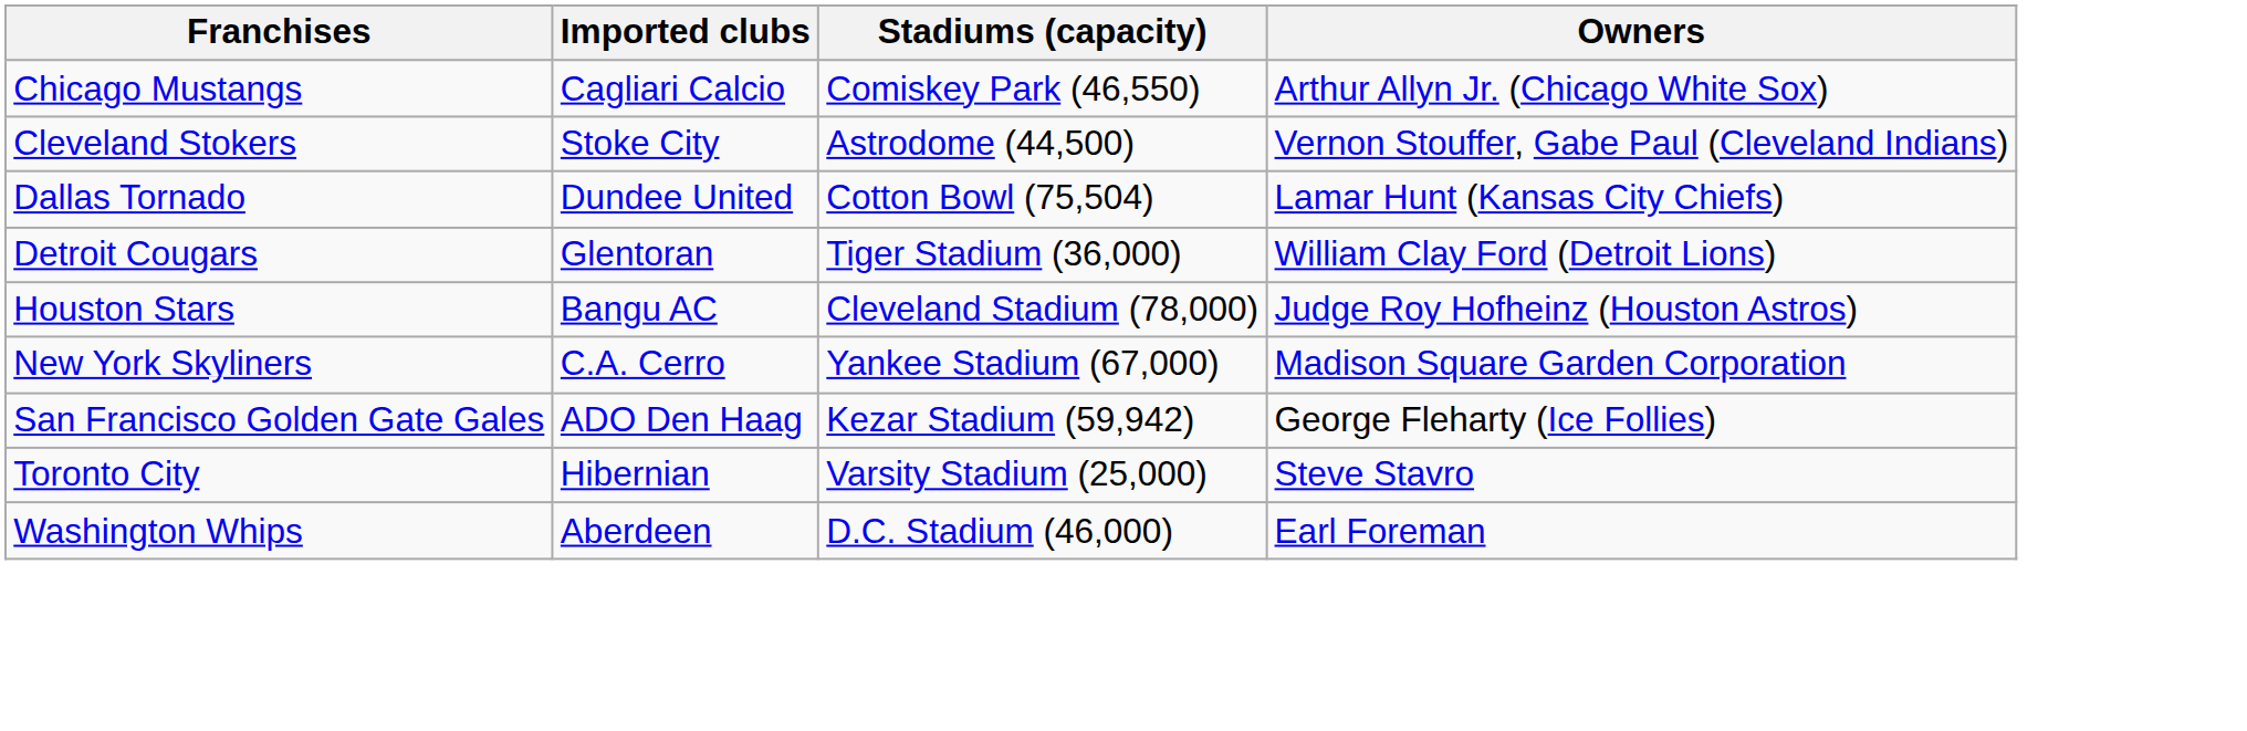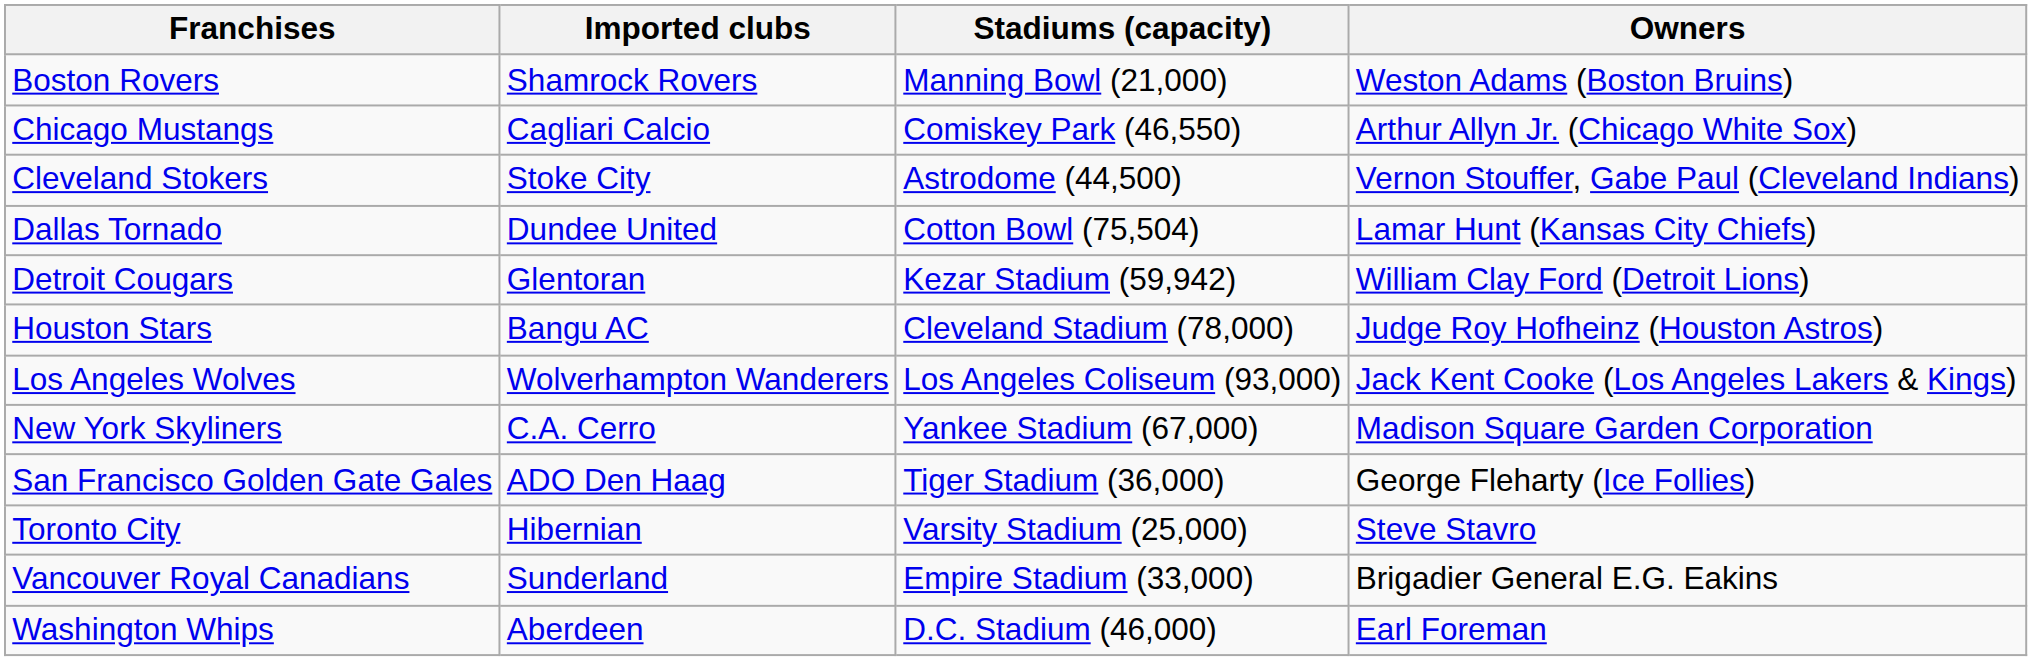+ row: Boston Rovers | Shamrock Rovers | Manning Bowl (21,000) | Weston Adams (Boston Bruins)
Detroit Cougars | Stadiums (capacity): Tiger Stadium (36,000) -> Kezar Stadium (59,942)
+ row: Los Angeles Wolves | Wolverhampton Wanderers | Los Angeles Coliseum (93,000) | Jack Kent Cooke (Los Angeles Lakers & Kings)
San Francisco Golden Gate Gales | Stadiums (capacity): Kezar Stadium (59,942) -> Tiger Stadium (36,000)
+ row: Vancouver Royal Canadians | Sunderland | Empire Stadium (33,000) | Brigadier General E.G. Eakins
